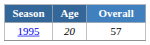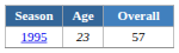1995 | Age: 20 -> 23
